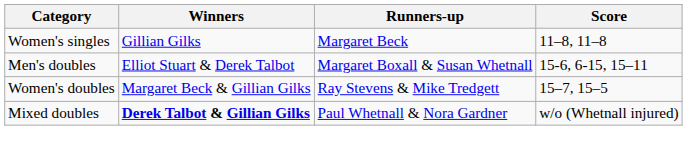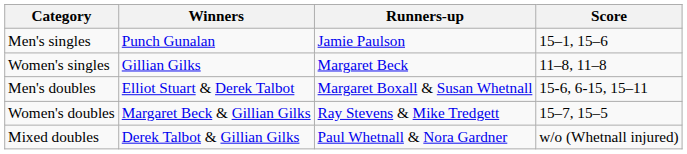+ row: Men's singles | Punch Gunalan | Jamie Paulson | 15–1, 15–6
Mixed doubles | Winners: bold -> normal
